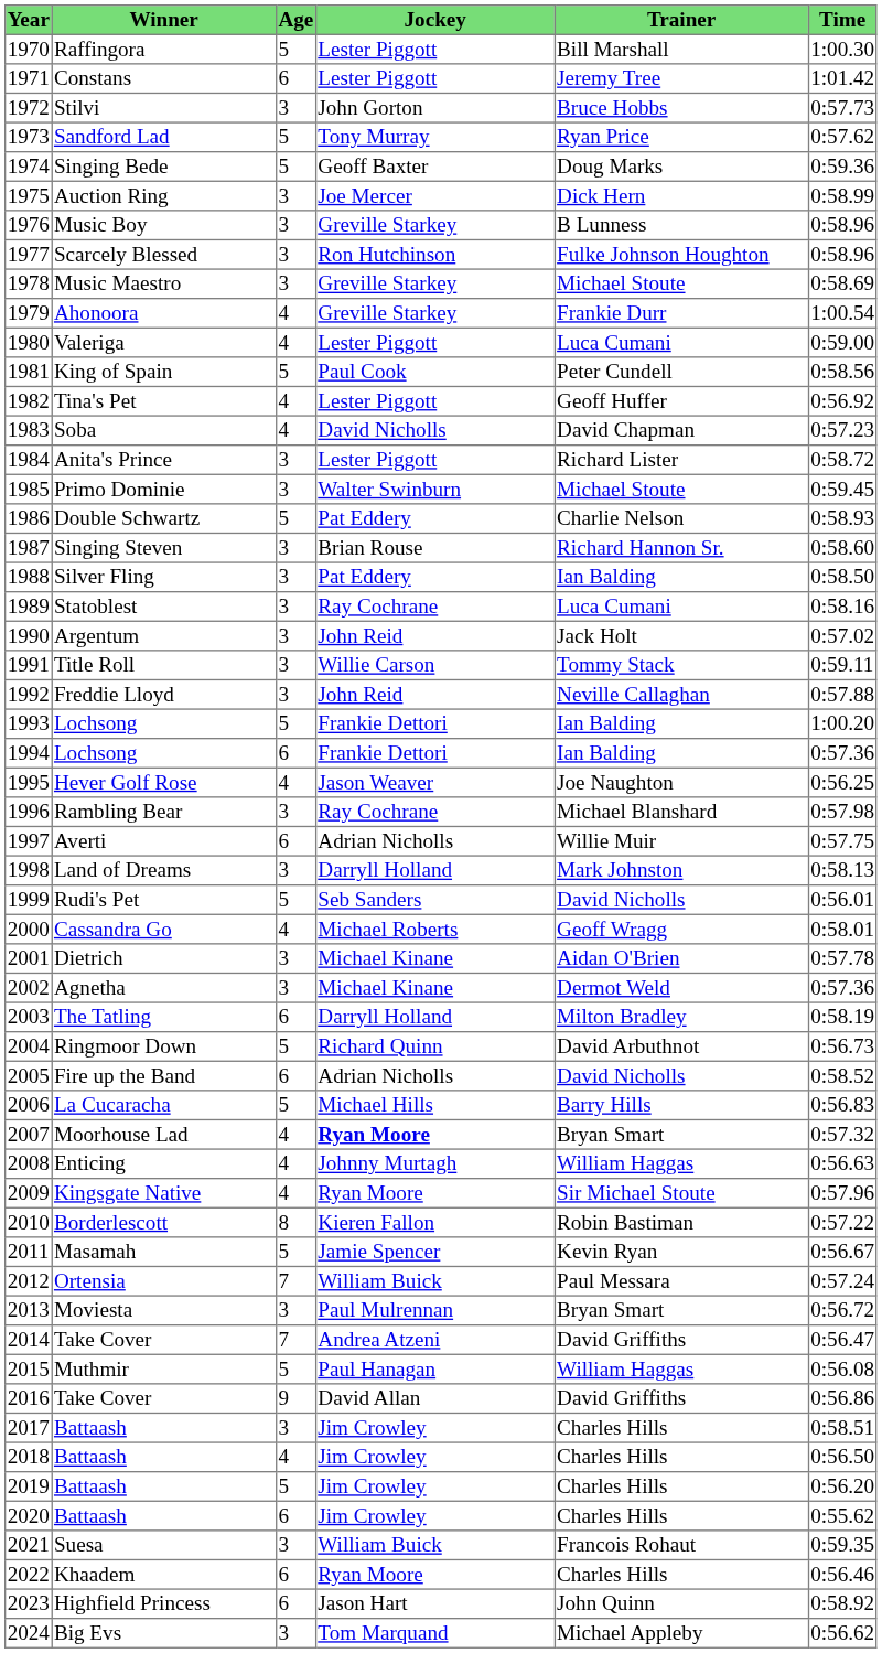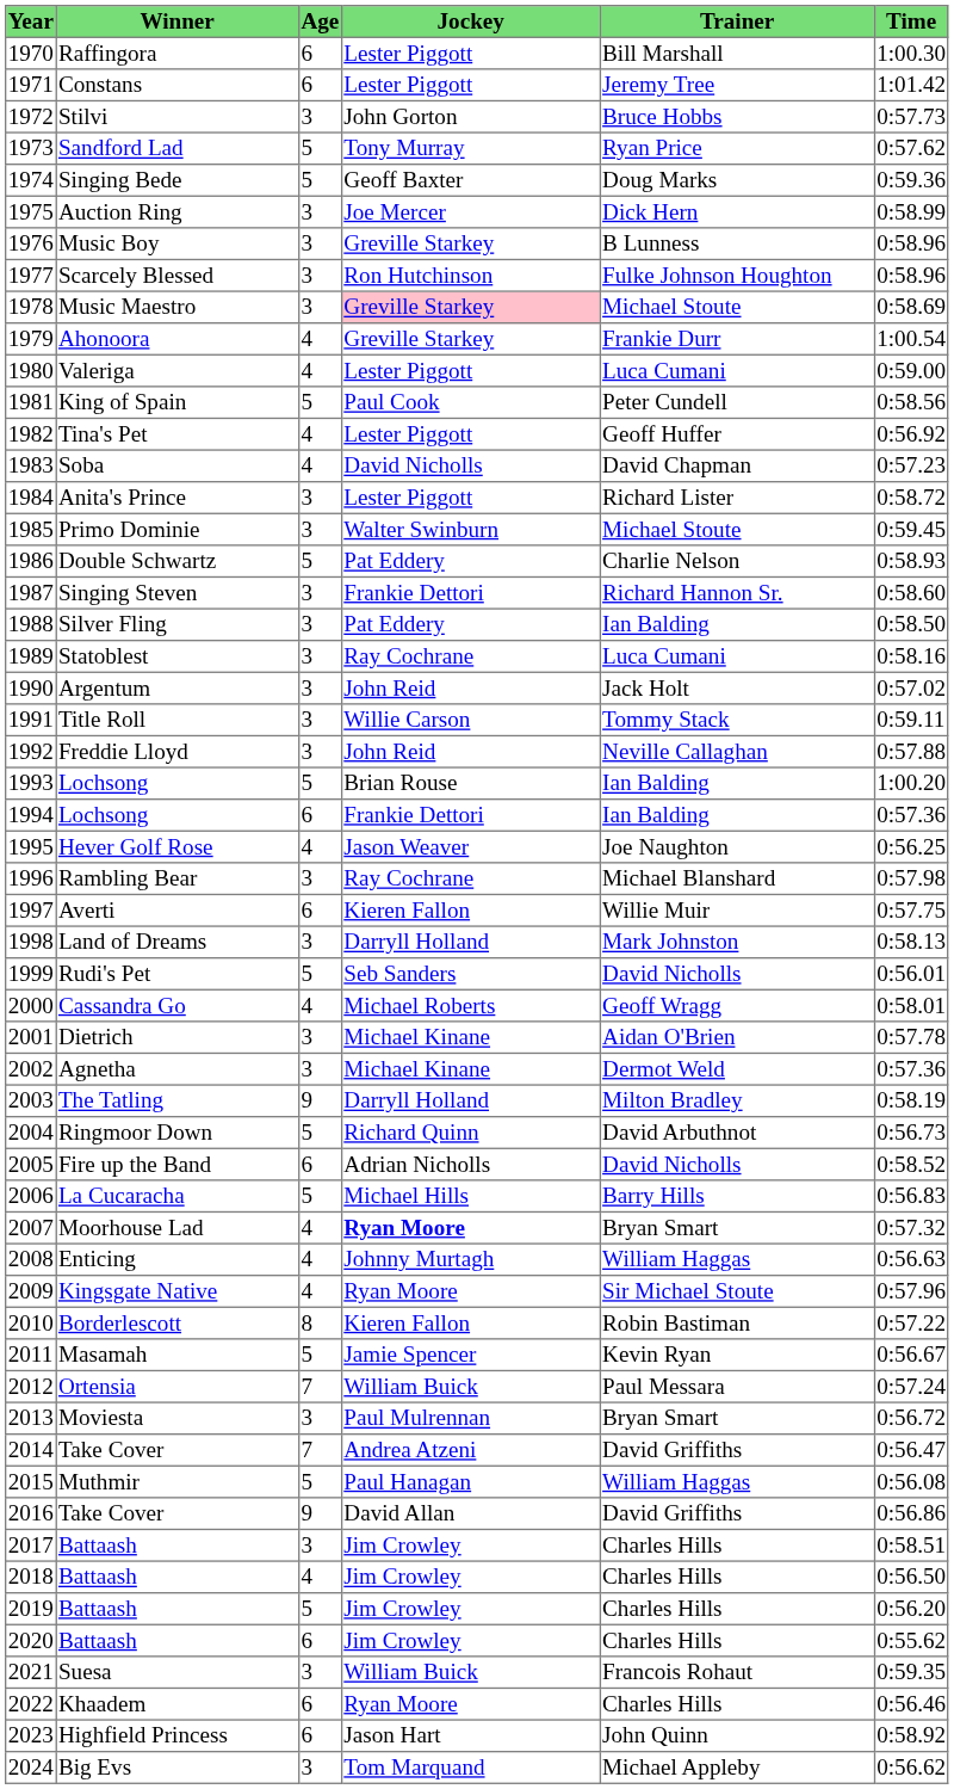Raffingora | Age: 5 -> 6
Music Maestro | Jockey: no background -> pink background
Singing Steven | Jockey: Brian Rouse -> Frankie Dettori
1993 / Lochsong | Jockey: Frankie Dettori -> Brian Rouse
Averti | Jockey: Adrian Nicholls -> Kieren Fallon
The Tatling | Age: 6 -> 9
